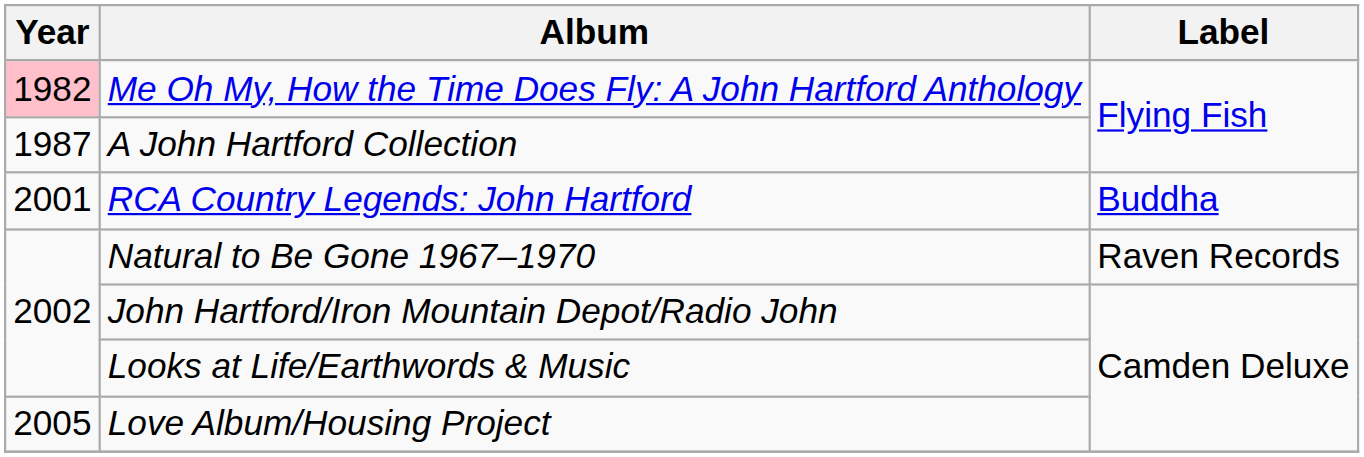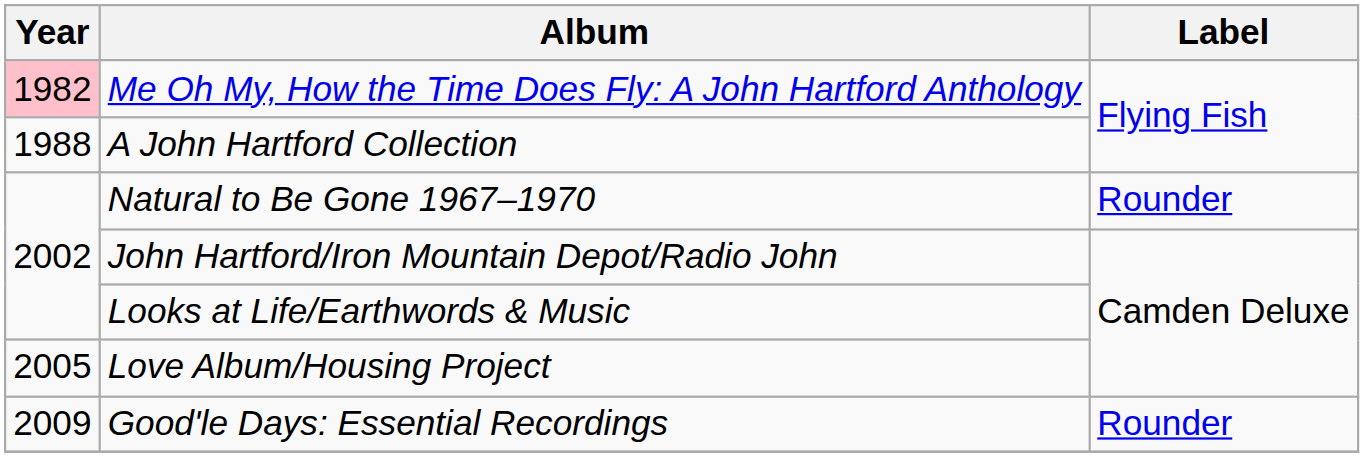A John Hartford Collection | Year: 1987 -> 1988
- row: 2001 | RCA Country Legends: John Hartford | Buddha
Natural to Be Gone 1967–1970 | Label: Raven Records -> Rounder
+ row: 2009 | Good'le Days: Essential Recordings | Rounder
